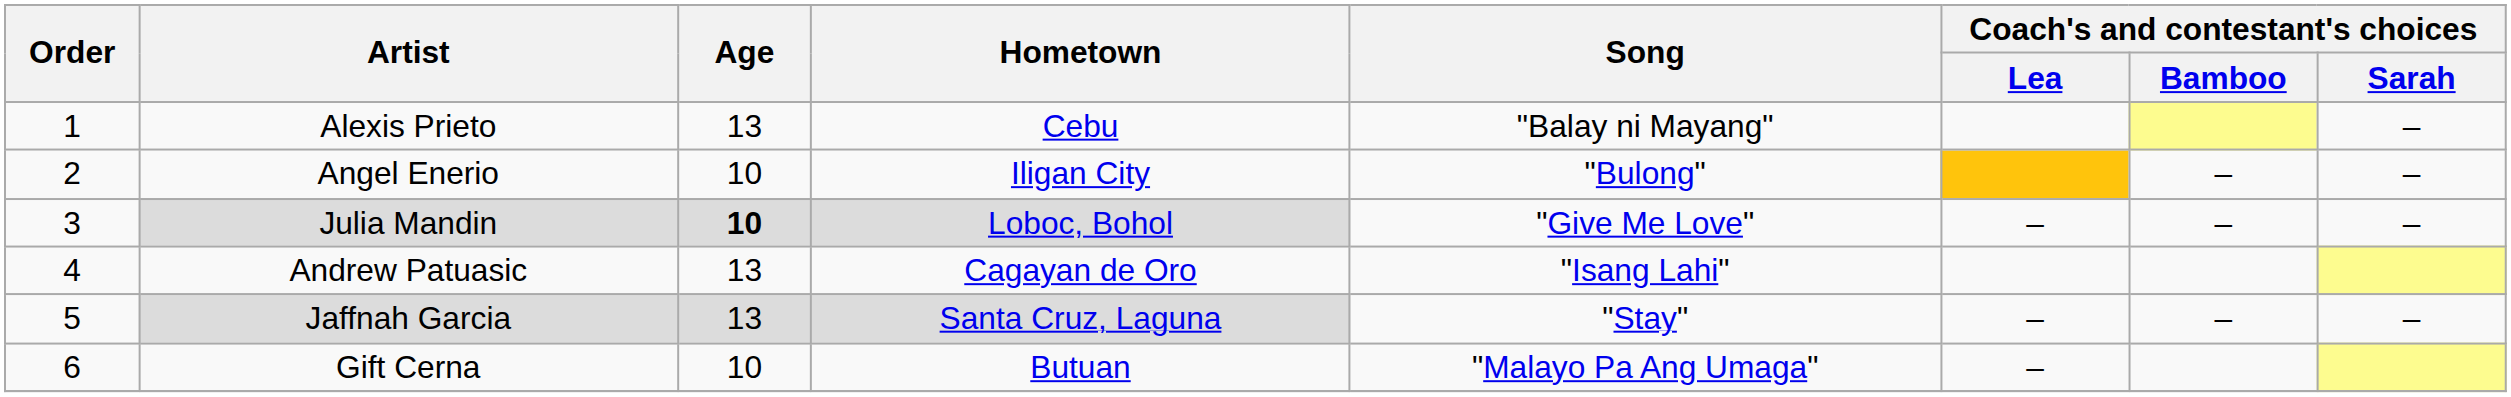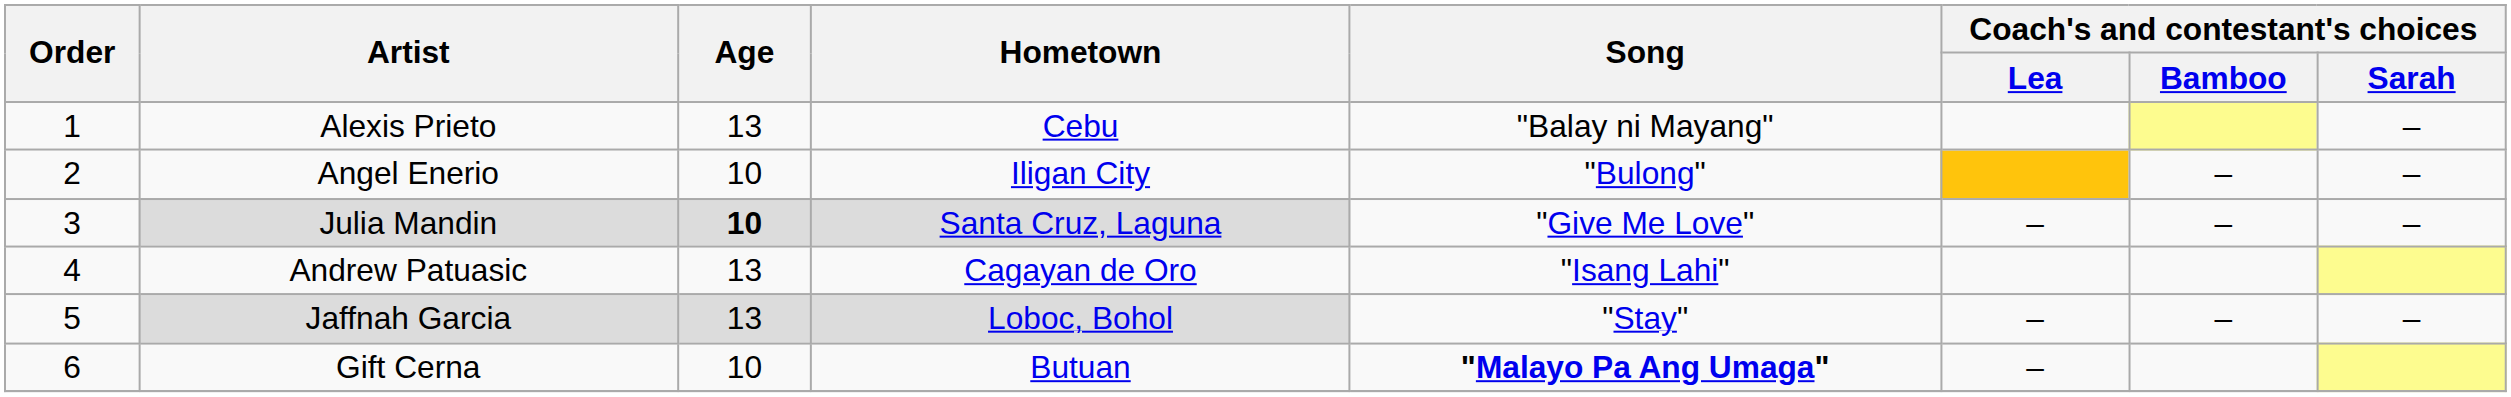Julia Mandin | Hometown: Loboc, Bohol -> Santa Cruz, Laguna
Jaffnah Garcia | Hometown: Santa Cruz, Laguna -> Loboc, Bohol
Gift Cerna | Song: normal -> bold
